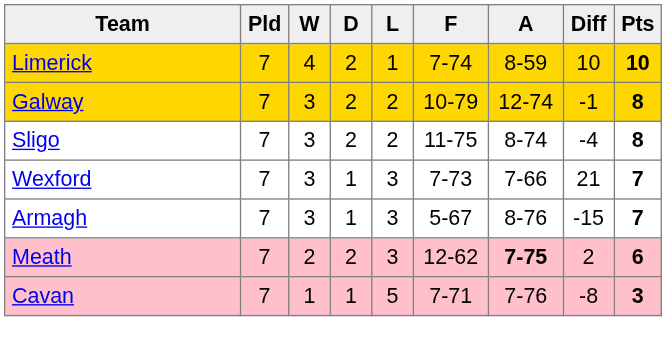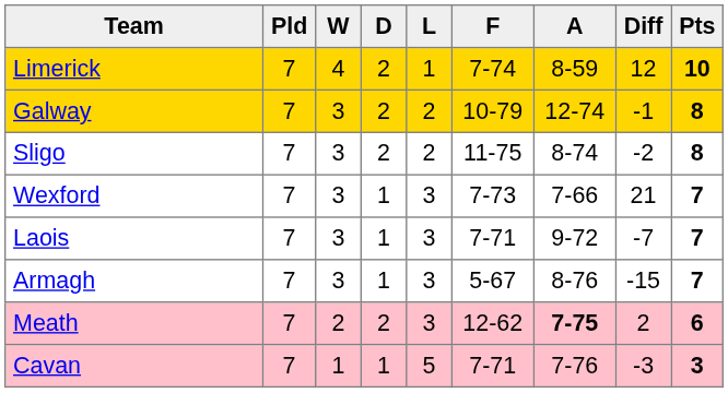Limerick | Diff: 10 -> 12
Sligo | Diff: -4 -> -2
+ row: Laois | 7 | 3 | 1 | 3 | 7-71 | 9-72 | -7 | 7
Cavan | Diff: -8 -> -3
